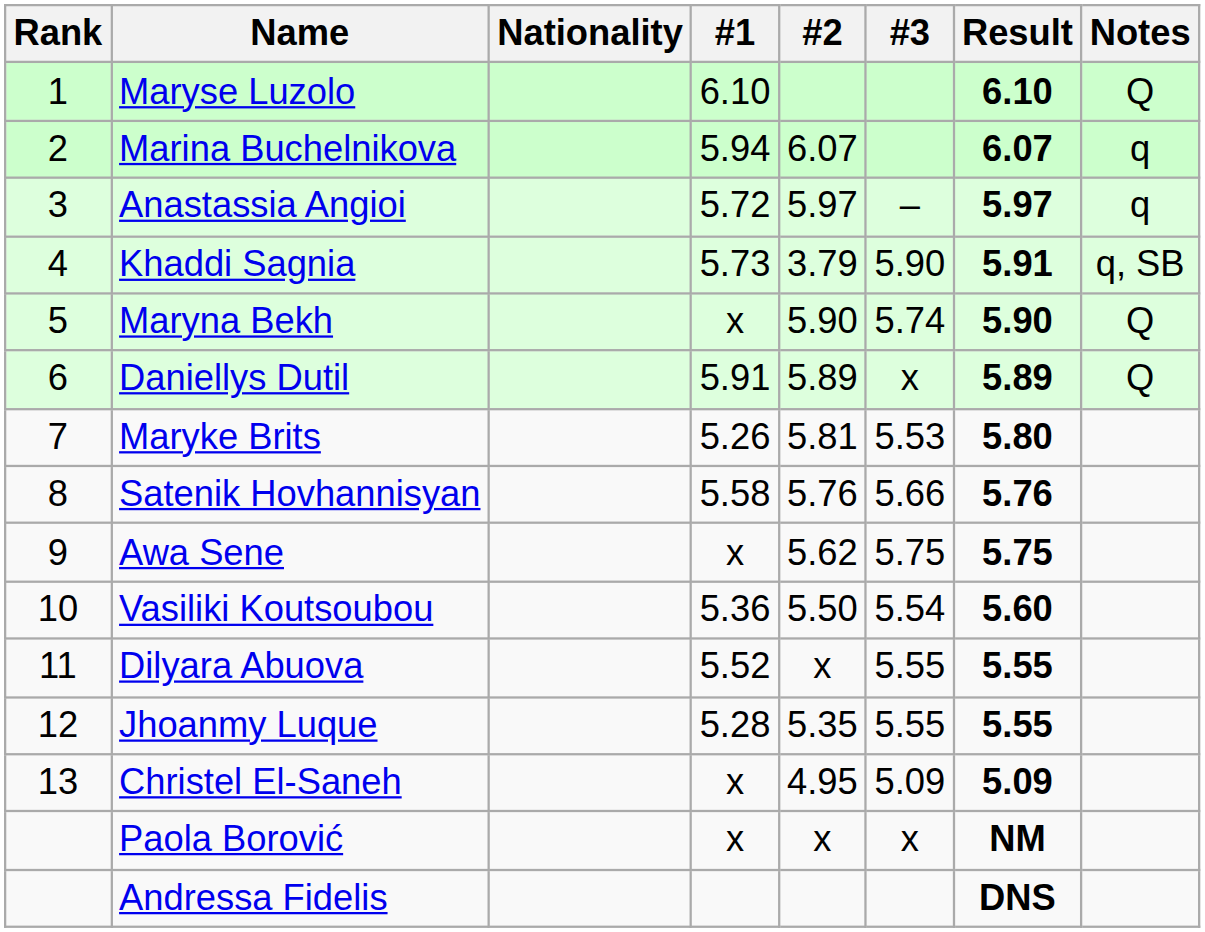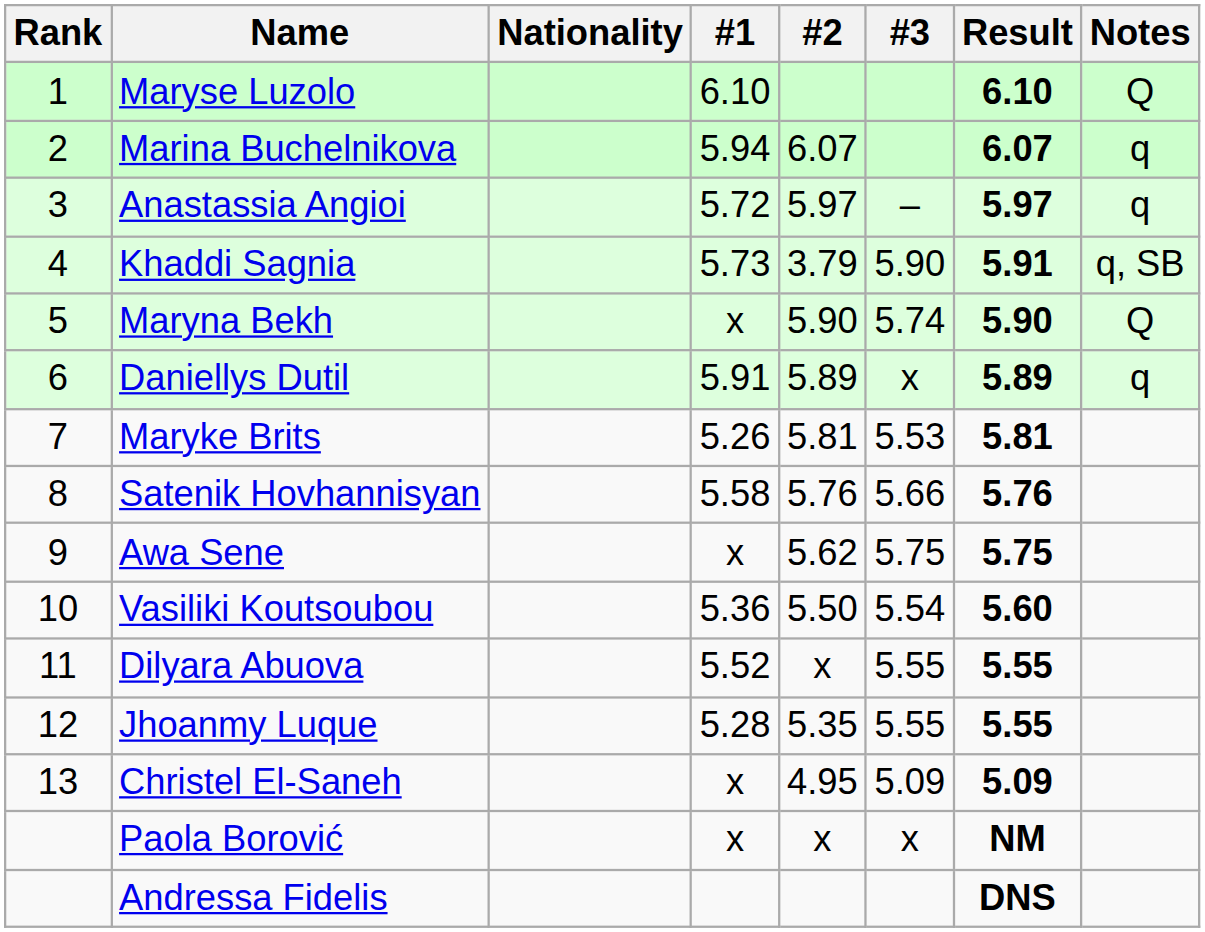Daniellys Dutil | Notes: Q -> q
Maryke Brits | Result: 5.80 -> 5.81
